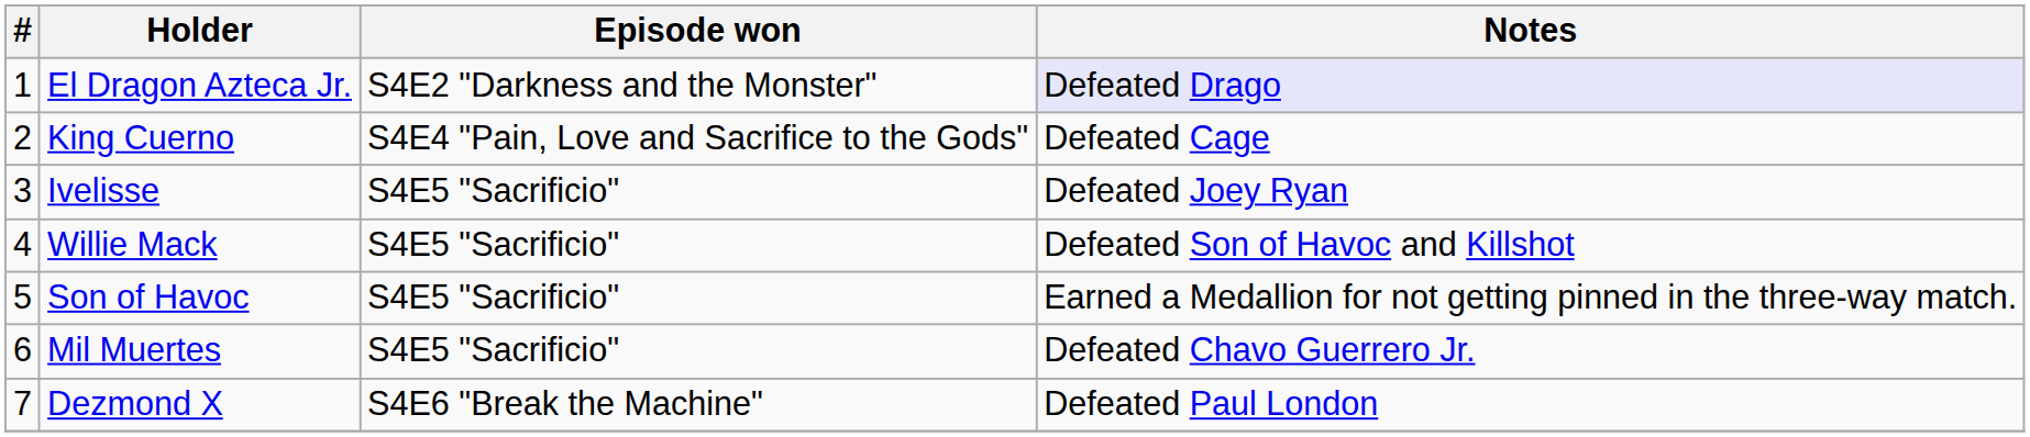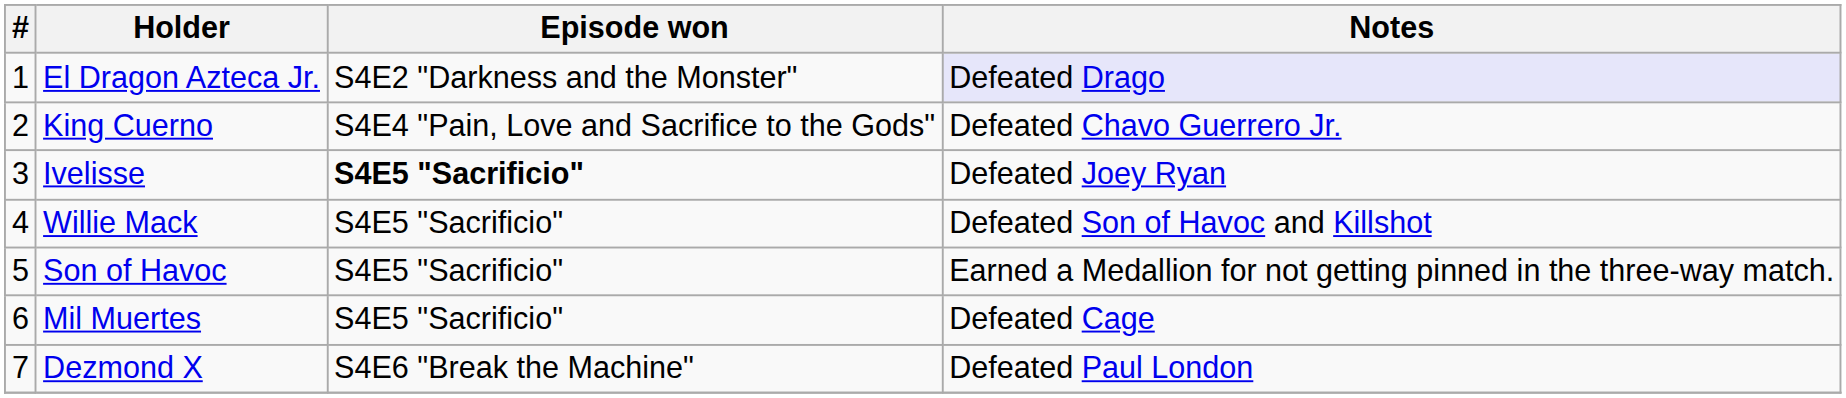King Cuerno | Notes: Defeated Cage -> Defeated Chavo Guerrero Jr.
Ivelisse | Episode won: normal -> bold
Mil Muertes | Notes: Defeated Chavo Guerrero Jr. -> Defeated Cage
